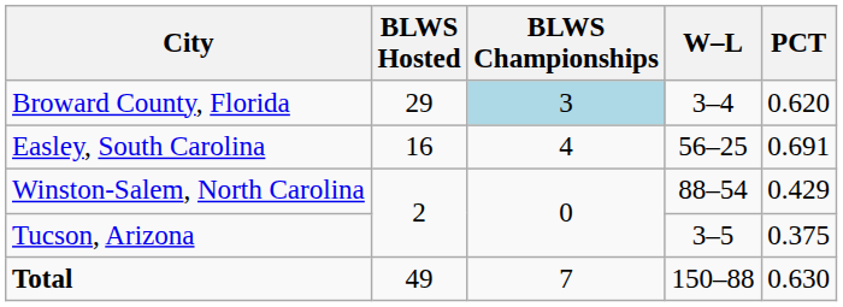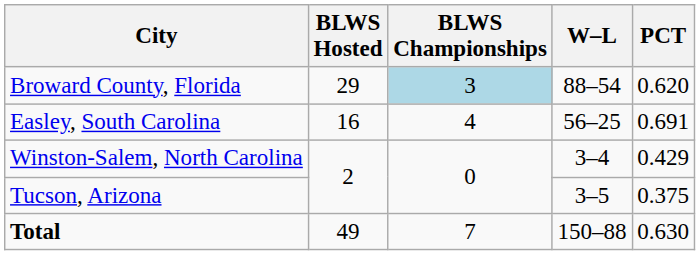Broward County, Florida | W–L: 3–4 -> 88–54
Winston-Salem, North Carolina | W–L: 88–54 -> 3–4
